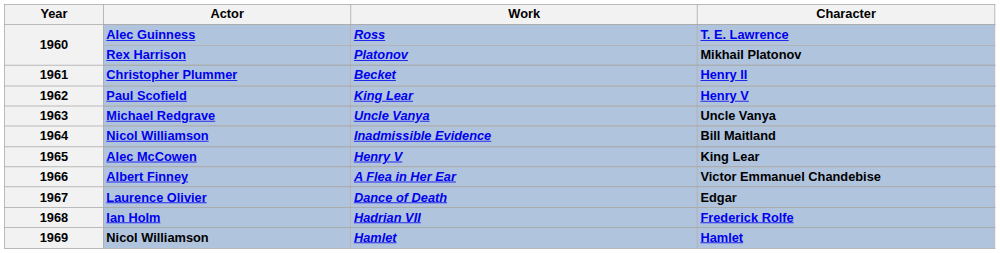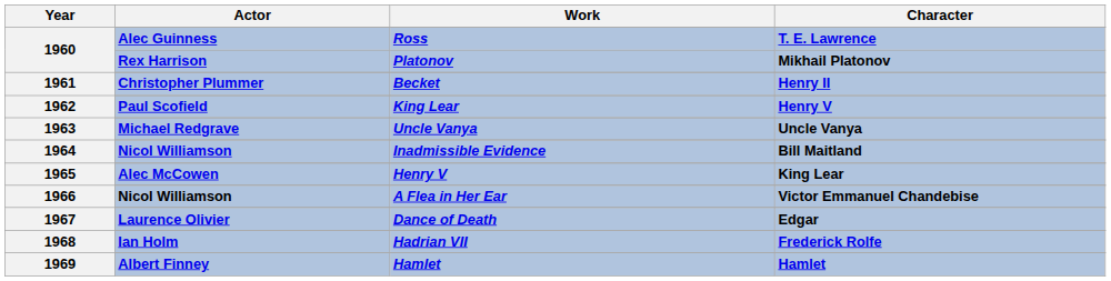1966 / A Flea in Her Ear | Actor: Albert Finney -> Nicol Williamson
1969 / Hamlet | Actor: Nicol Williamson -> Albert Finney
